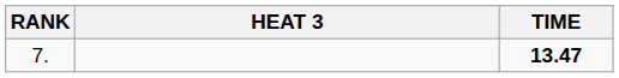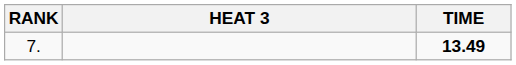7. | TIME: 13.47 -> 13.49
